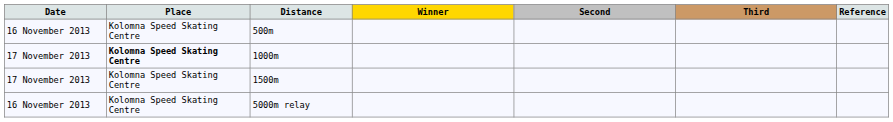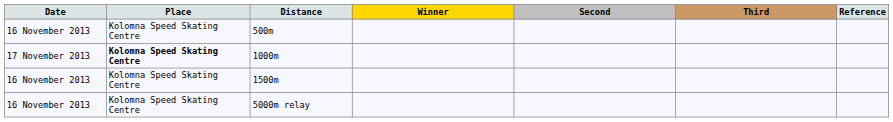1500m | Date: 17 November 2013 -> 16 November 2013
